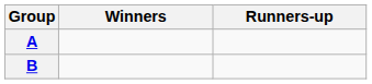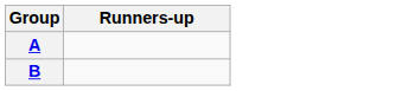- column: Winners
